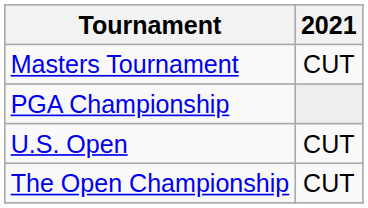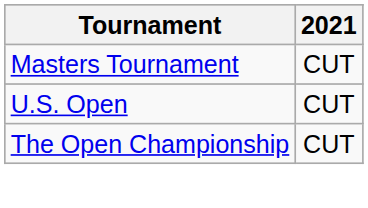- row: PGA Championship
